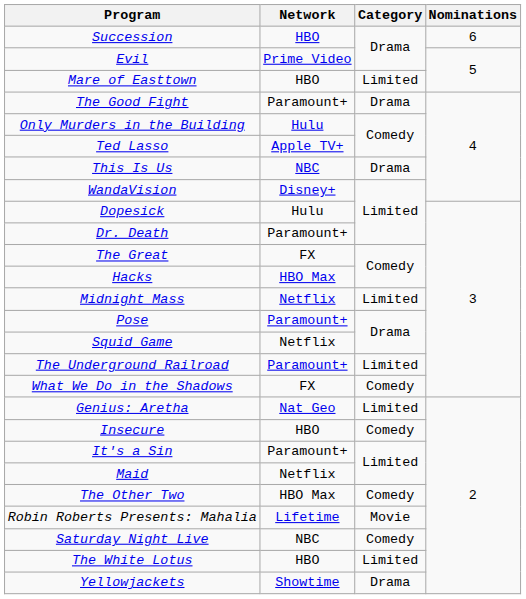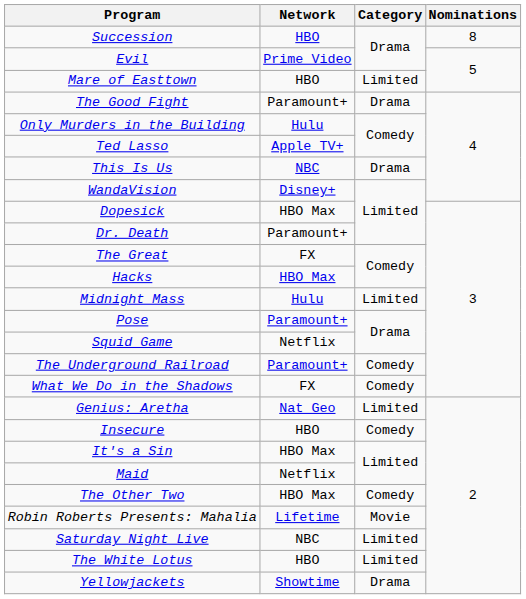Succession | Nominations: 6 -> 8
Dopesick | Network: Hulu -> HBO Max
Midnight Mass | Network: Netflix -> Hulu
The Underground Railroad | Category: Limited -> Comedy
It's a Sin | Network: Paramount+ -> HBO Max
Saturday Night Live | Category: Comedy -> Limited
